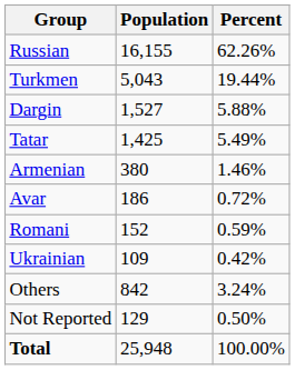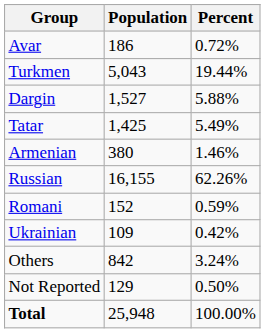rows swapped: Russian <-> Avar
